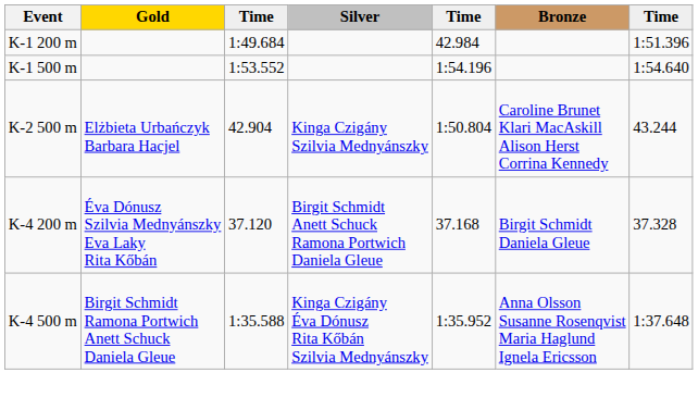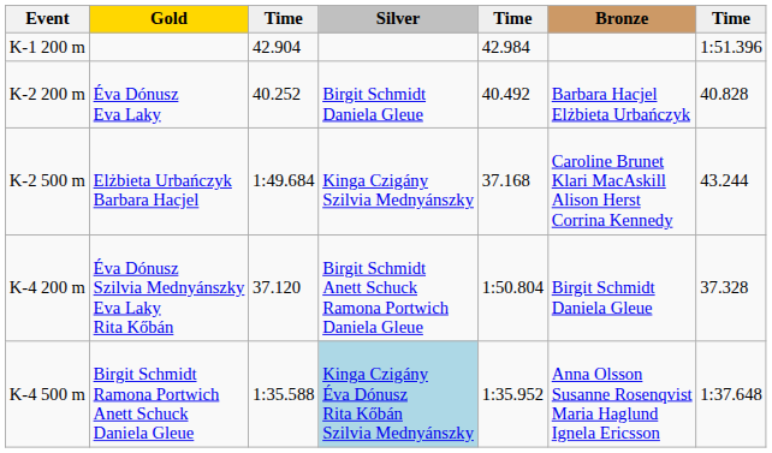K-1 200 m | column 3: 1:49.684 -> 42.904
- row: K-1 500 m | 1:53.552 | 1:54.196 | 1:54.640
+ row: K-2 200 m | Éva Dónusz Eva Laky | 40.252 | Birgit Schmidt Daniela Gleue | 40.492 | Barbara Hacjel Elżbieta Urbańczyk | 40.828
K-2 500 m | column 3: 42.904 -> 1:49.684
K-2 500 m | column 5: 1:50.804 -> 37.168
K-4 200 m | column 5: 37.168 -> 1:50.804
K-4 500 m | Silver: no background -> lightblue background
